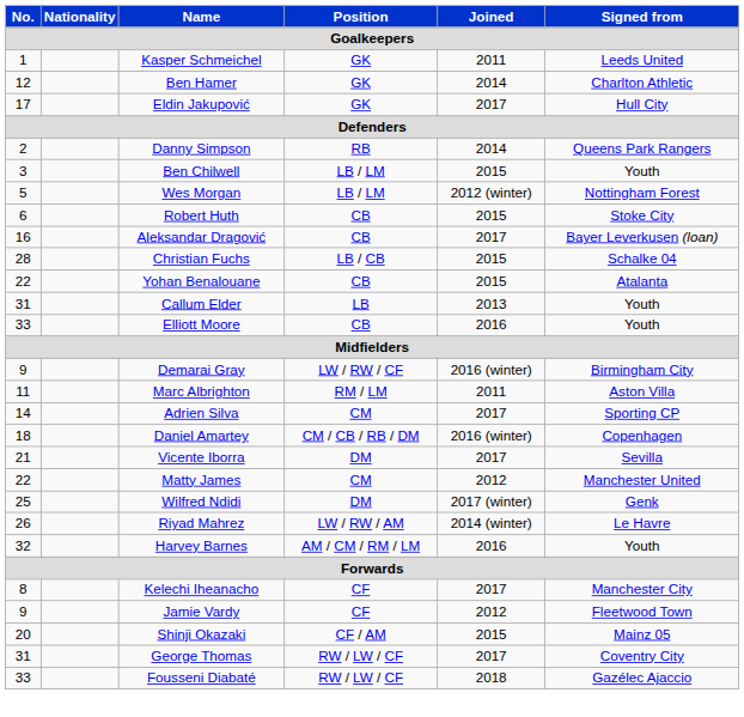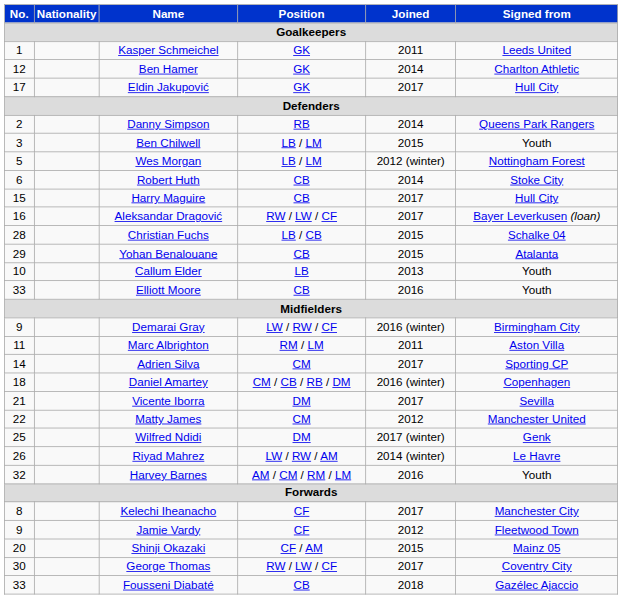Robert Huth | Joined: 2015 -> 2014
+ row: 15 | Harry Maguire | CB | 2017 | Hull City
Aleksandar Dragović | Position: CB -> RW / LW / CF
Yohan Benalouane | No.: 22 -> 29
Callum Elder | No.: 31 -> 10
George Thomas | No.: 31 -> 30
Fousseni Diabaté | Position: RW / LW / CF -> CB
